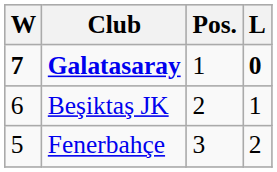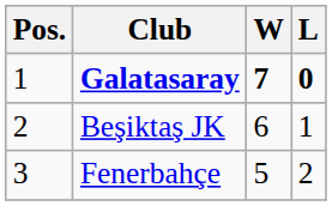columns swapped: Pos. <-> W
